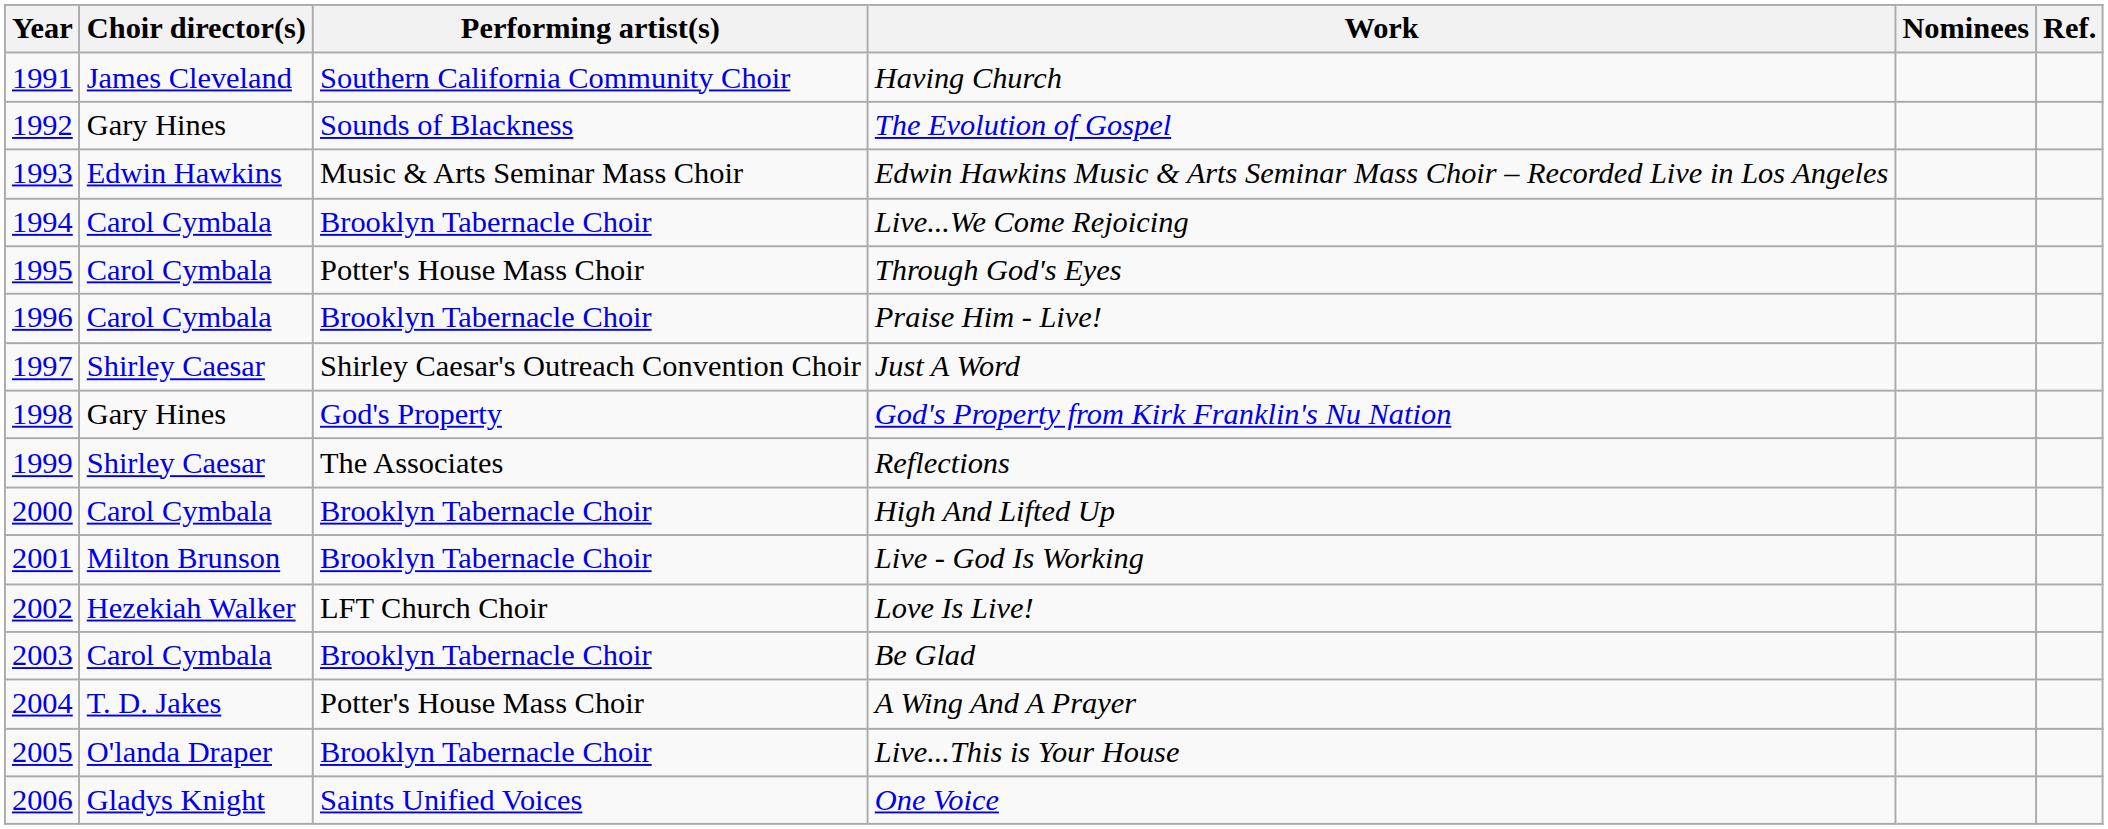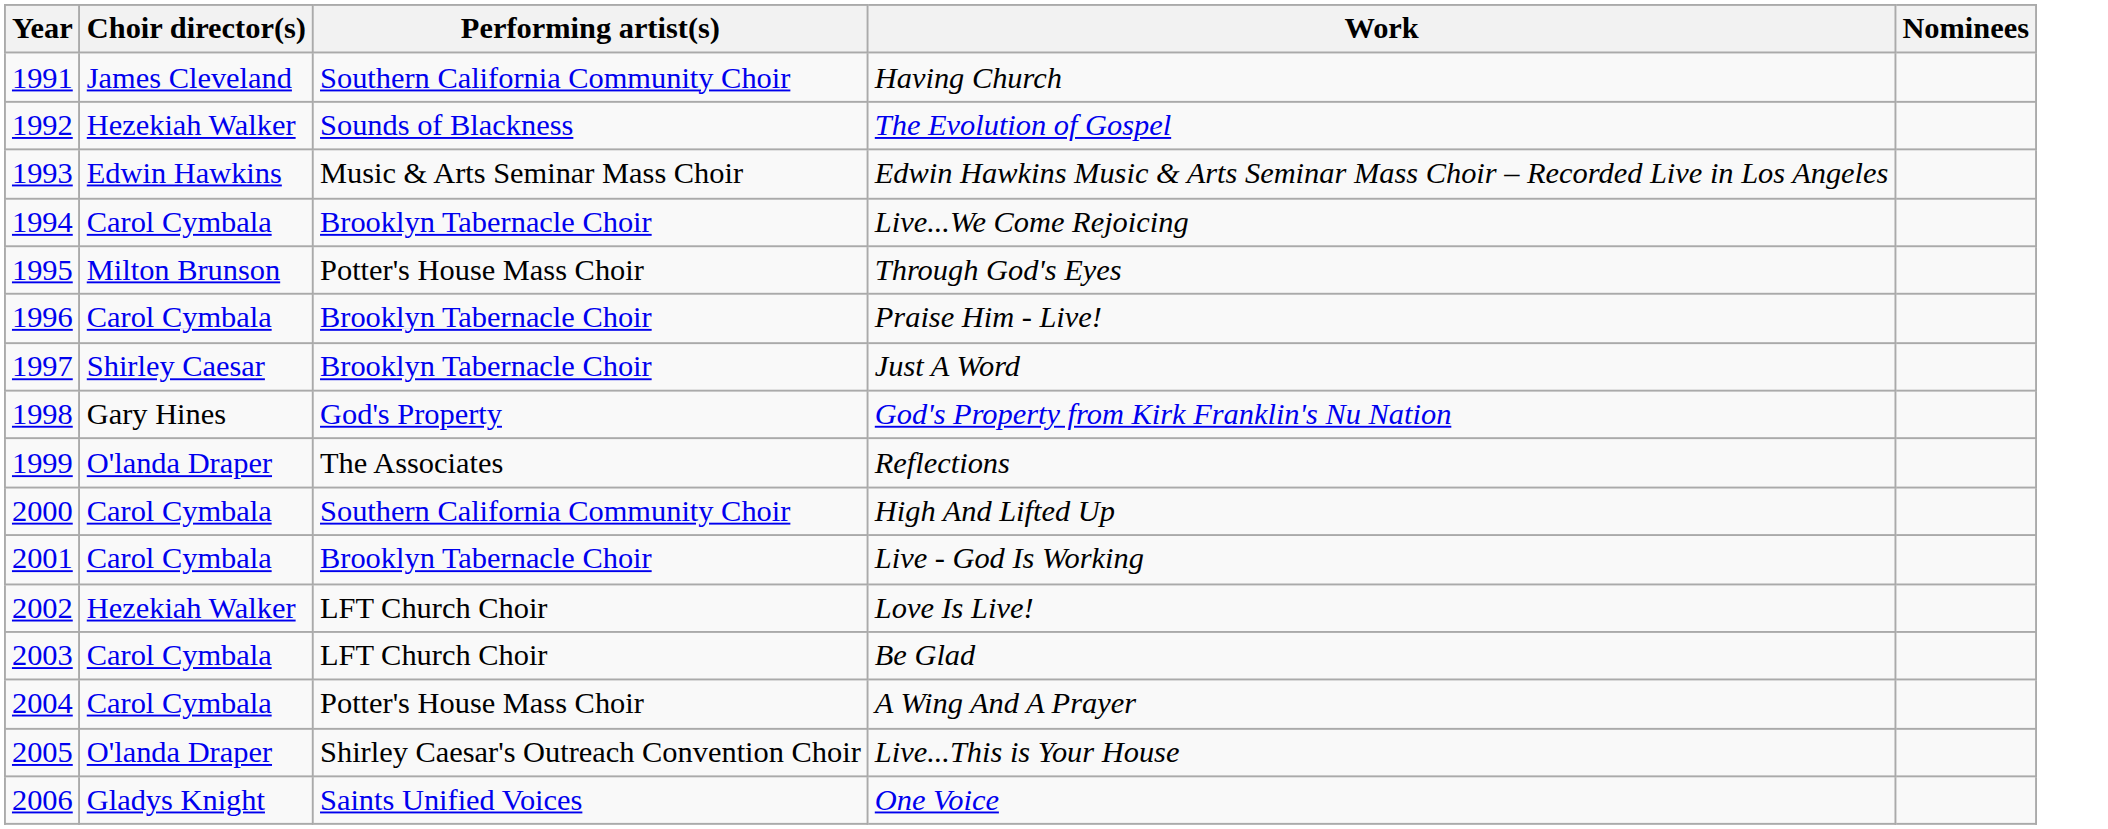- column: Ref.
The Evolution of Gospel | Choir director(s): Gary Hines -> Hezekiah Walker
Through God's Eyes | Choir director(s): Carol Cymbala -> Milton Brunson
Just A Word | Performing artist(s): Shirley Caesar's Outreach Convention Choir -> Brooklyn Tabernacle Choir
Reflections | Choir director(s): Shirley Caesar -> O'landa Draper
High And Lifted Up | Performing artist(s): Brooklyn Tabernacle Choir -> Southern California Community Choir
Live - God Is Working | Choir director(s): Milton Brunson -> Carol Cymbala
Be Glad | Performing artist(s): Brooklyn Tabernacle Choir -> LFT Church Choir
A Wing And A Prayer | Choir director(s): T. D. Jakes -> Carol Cymbala
Live...This is Your House | Performing artist(s): Brooklyn Tabernacle Choir -> Shirley Caesar's Outreach Convention Choir
